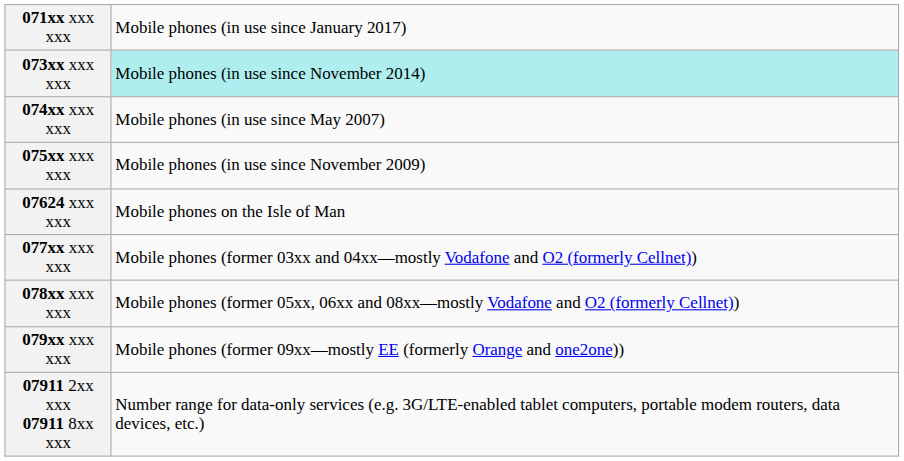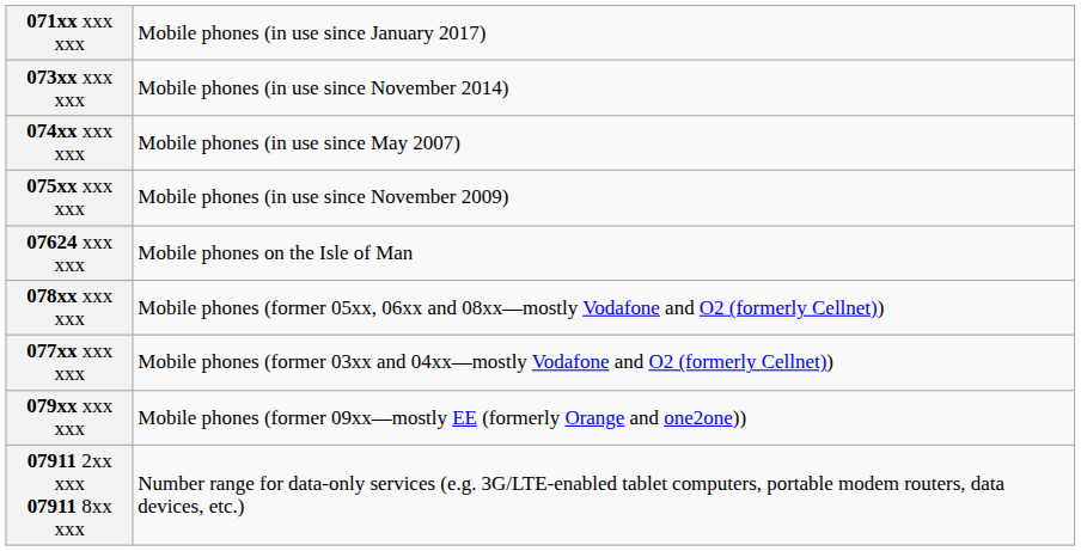073xx xxx xxx | column 2: paleturquoise background -> no background
rows swapped: 077xx xxx xxx <-> 078xx xxx xxx
